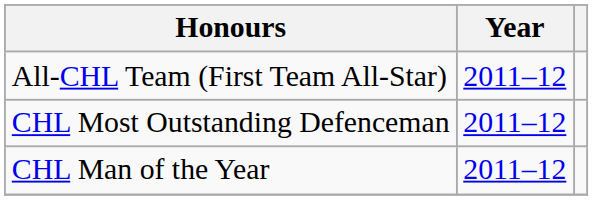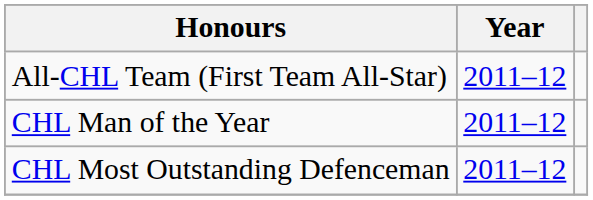rows swapped: CHL Most Outstanding Defenceman <-> CHL Man of the Year
